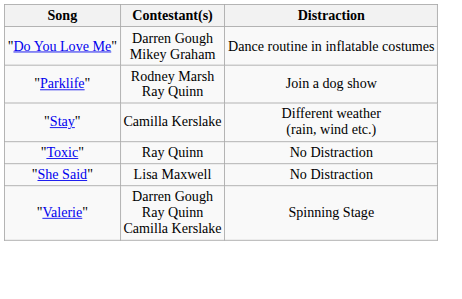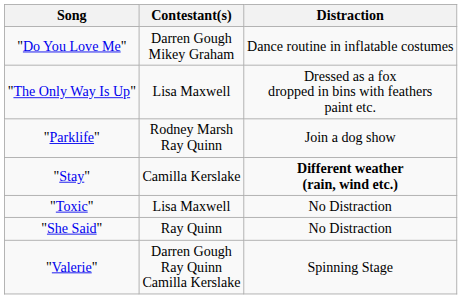+ row: "The Only Way Is Up" | Lisa Maxwell | Dressed as a fox dropped in bins with feathers paint etc.
"Stay" | Distraction: normal -> bold
"Toxic" | Contestant(s): Ray Quinn -> Lisa Maxwell
"She Said" | Contestant(s): Lisa Maxwell -> Ray Quinn
